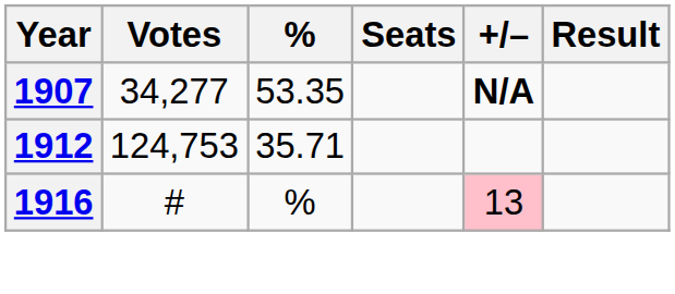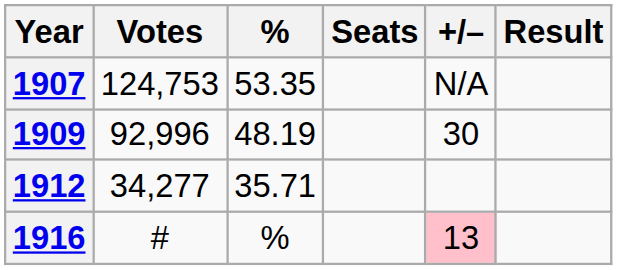1907 | Votes: 34,277 -> 124,753
1907 | +/–: bold -> normal
+ row: 1909 | 92,996 | 48.19 | 30
1912 | Votes: 124,753 -> 34,277
